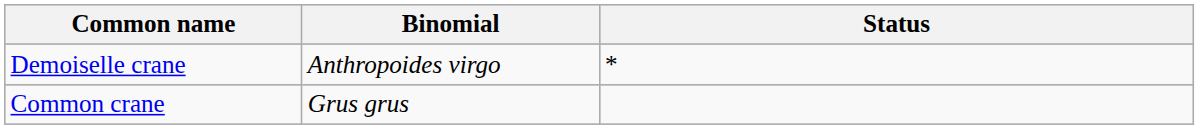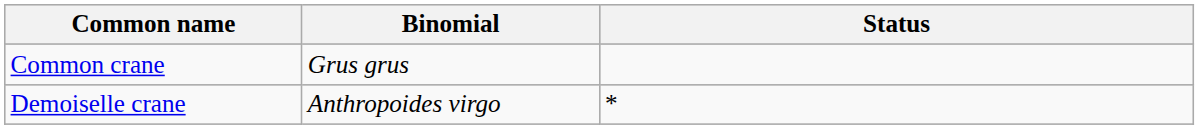rows swapped: Demoiselle crane <-> Common crane
